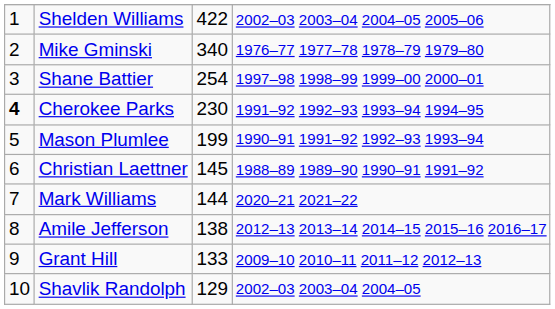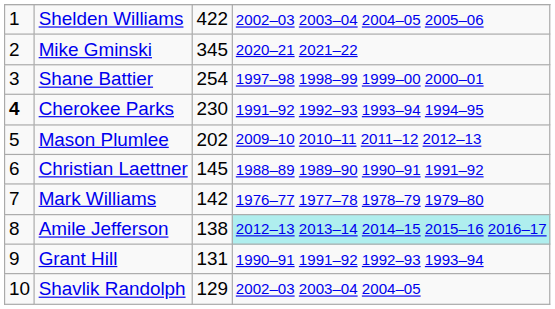Mike Gminski | column 3: 340 -> 345
Mike Gminski | column 4: 1976–77 1977–78 1978–79 1979–80 -> 2020–21 2021–22
Mason Plumlee | column 3: 199 -> 202
Mason Plumlee | column 4: 1990–91 1991–92 1992–93 1993–94 -> 2009–10 2010–11 2011–12 2012–13
Mark Williams | column 3: 144 -> 142
Mark Williams | column 4: 2020–21 2021–22 -> 1976–77 1977–78 1978–79 1979–80
Amile Jefferson | column 4: no background -> paleturquoise background
Grant Hill | column 3: 133 -> 131
Grant Hill | column 4: 2009–10 2010–11 2011–12 2012–13 -> 1990–91 1991–92 1992–93 1993–94
